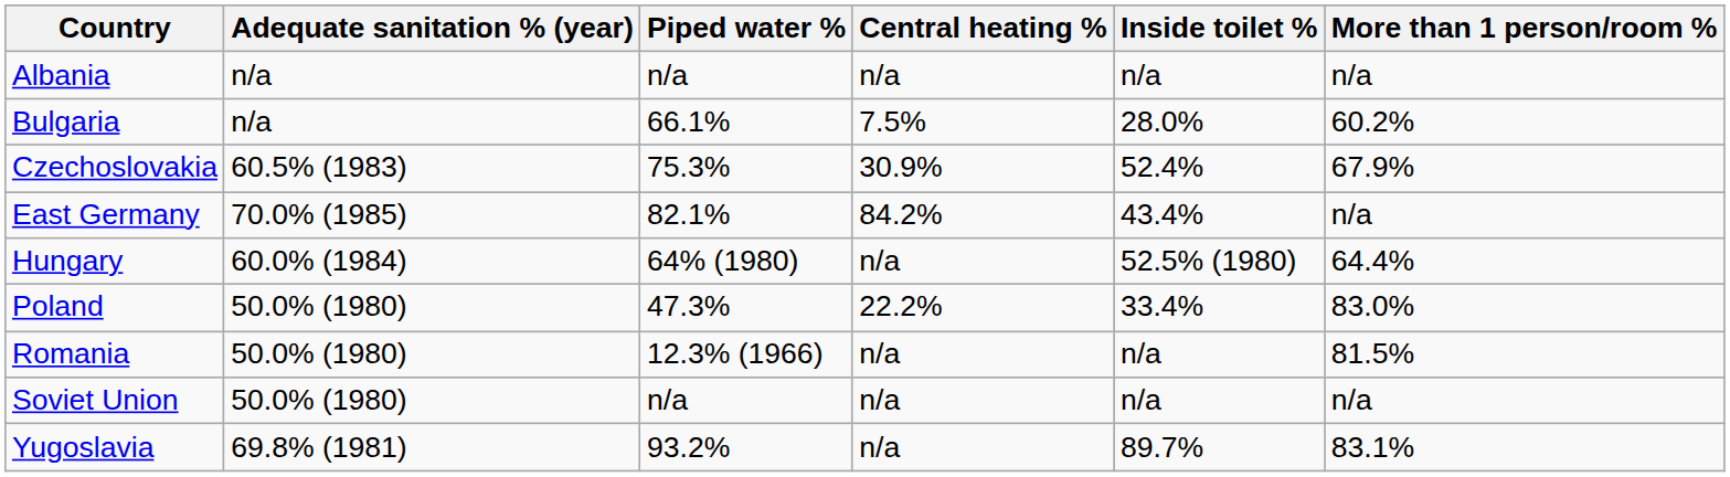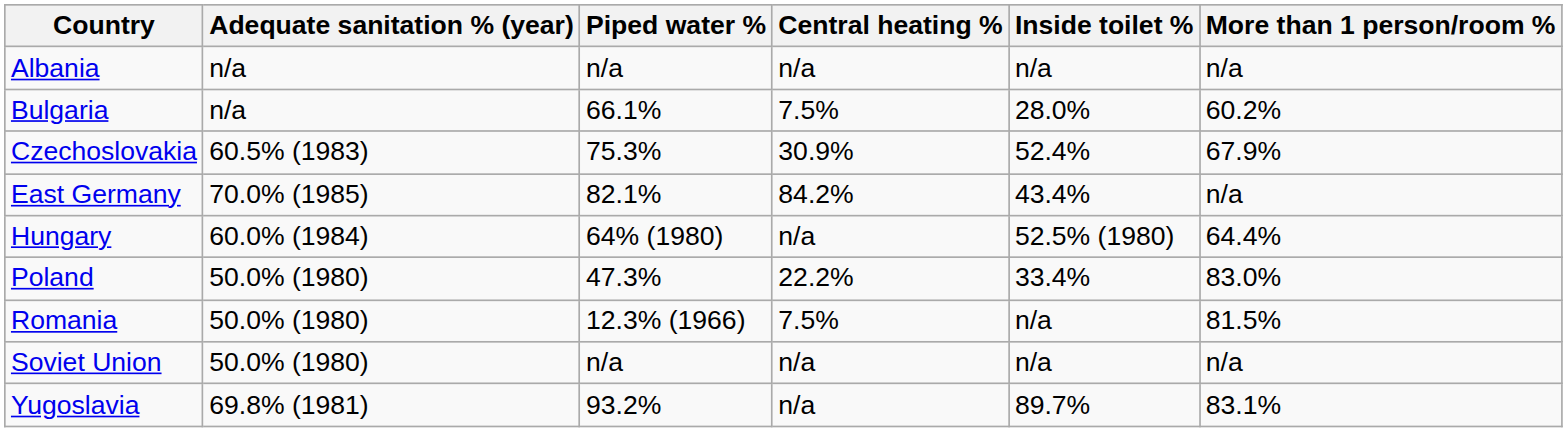Romania | Central heating %: n/a -> 7.5%
